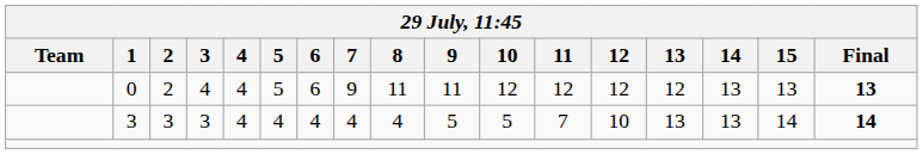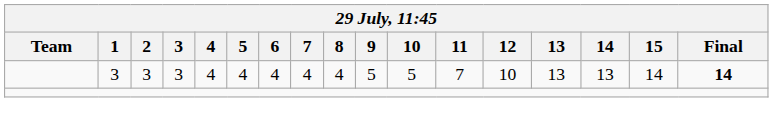- row: 0 | 2 | 4 | 4 | 5 | 6 | 9 | 11 | 11 | 12 | 12 | 12 | 12 | 13 | 13 | 13
